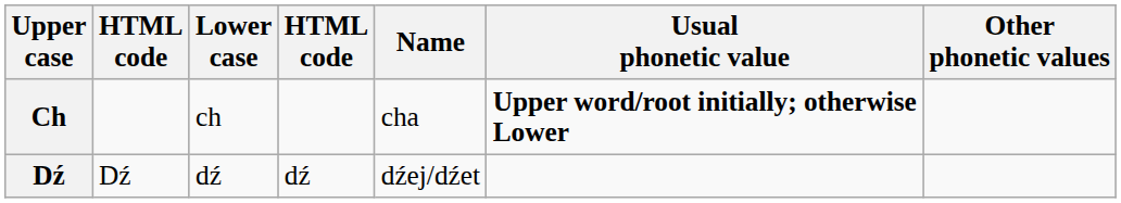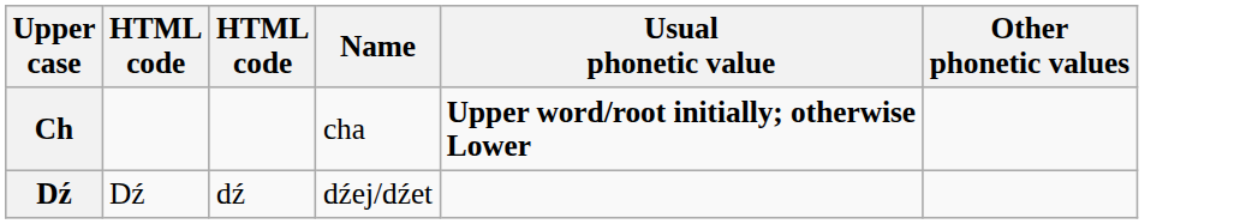- column: Lower case | ch | dź
